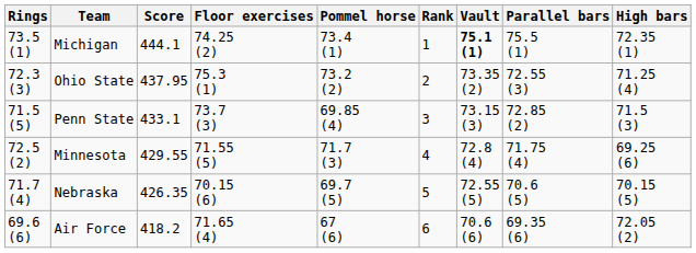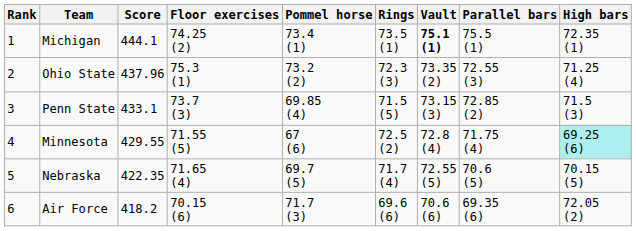columns swapped: Rank <-> Rings
Ohio State | Score: 437.95 -> 437.96
Minnesota | Pommel horse: 71.7 (3) -> 67 (6)
Minnesota | High bars: no background -> paleturquoise background
Nebraska | Score: 426.35 -> 422.35
Nebraska | Floor exercises: 70.15 (6) -> 71.65 (4)
Air Force | Floor exercises: 71.65 (4) -> 70.15 (6)
Air Force | Pommel horse: 67 (6) -> 71.7 (3)
